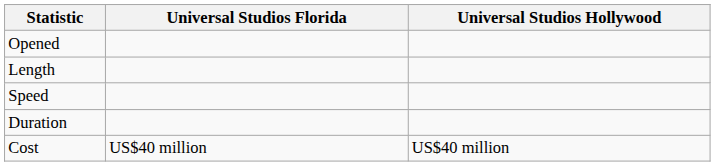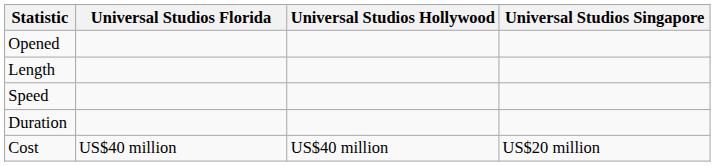+ column: Universal Studios Singapore | US$20 million
